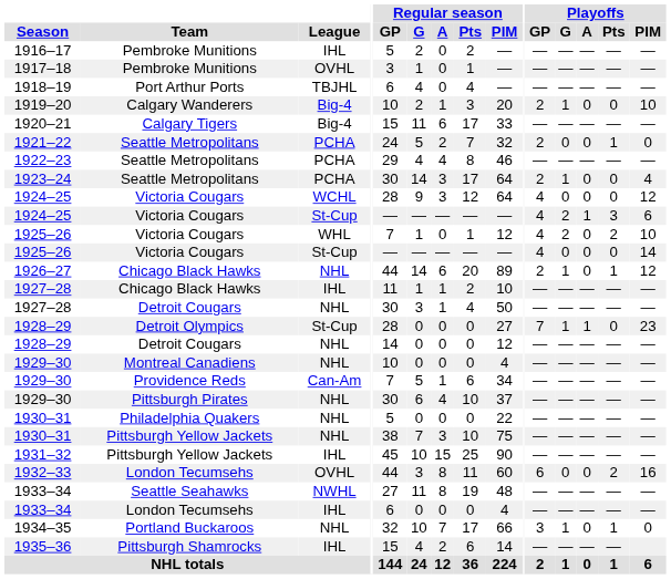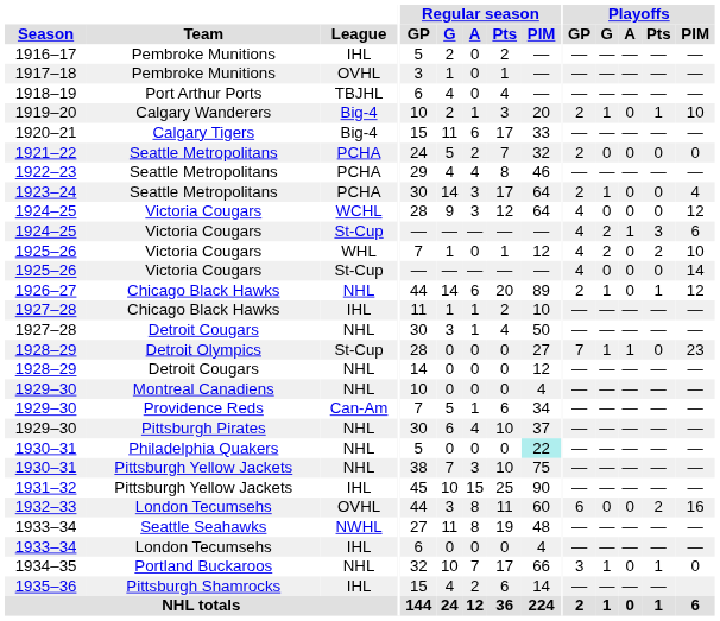1919–20 | Playoffs / Pts: 0 -> 1
1921–22 | Playoffs / Pts: 1 -> 0
1930–31 / Philadelphia Quakers | Regular season / PIM: no background -> paleturquoise background
